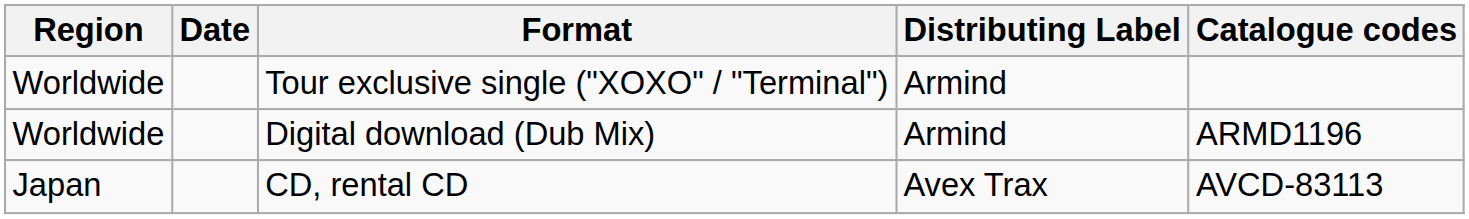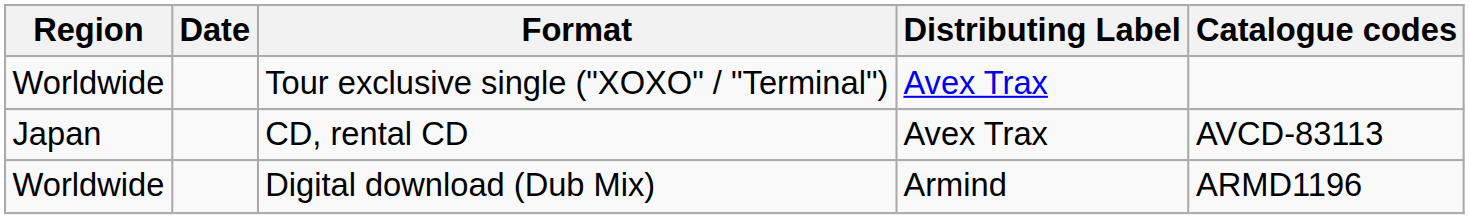Tour exclusive single ("XOXO" / "Terminal") | Distributing Label: Armind -> Avex Trax
rows swapped: Digital download (Dub Mix) <-> CD, rental CD
